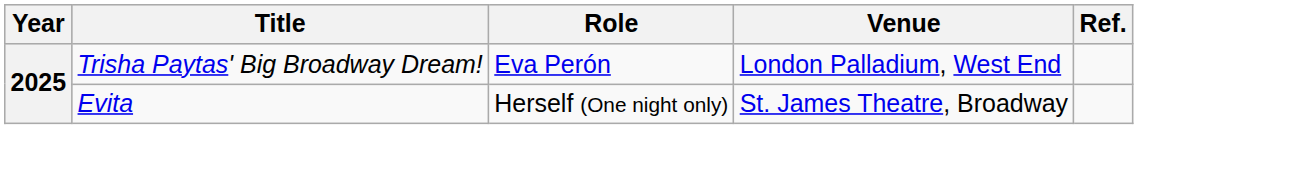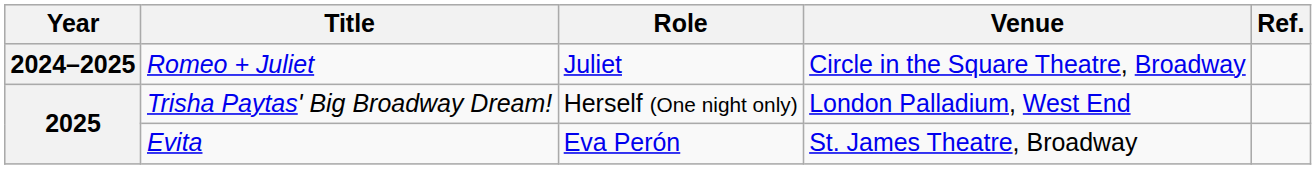+ row: 2024–2025 | Romeo + Juliet | Juliet | Circle in the Square Theatre, Broadway
Trisha Paytas' Big Broadway Dream! | Role: Eva Perón -> Herself (One night only)
Evita | Role: Herself (One night only) -> Eva Perón
